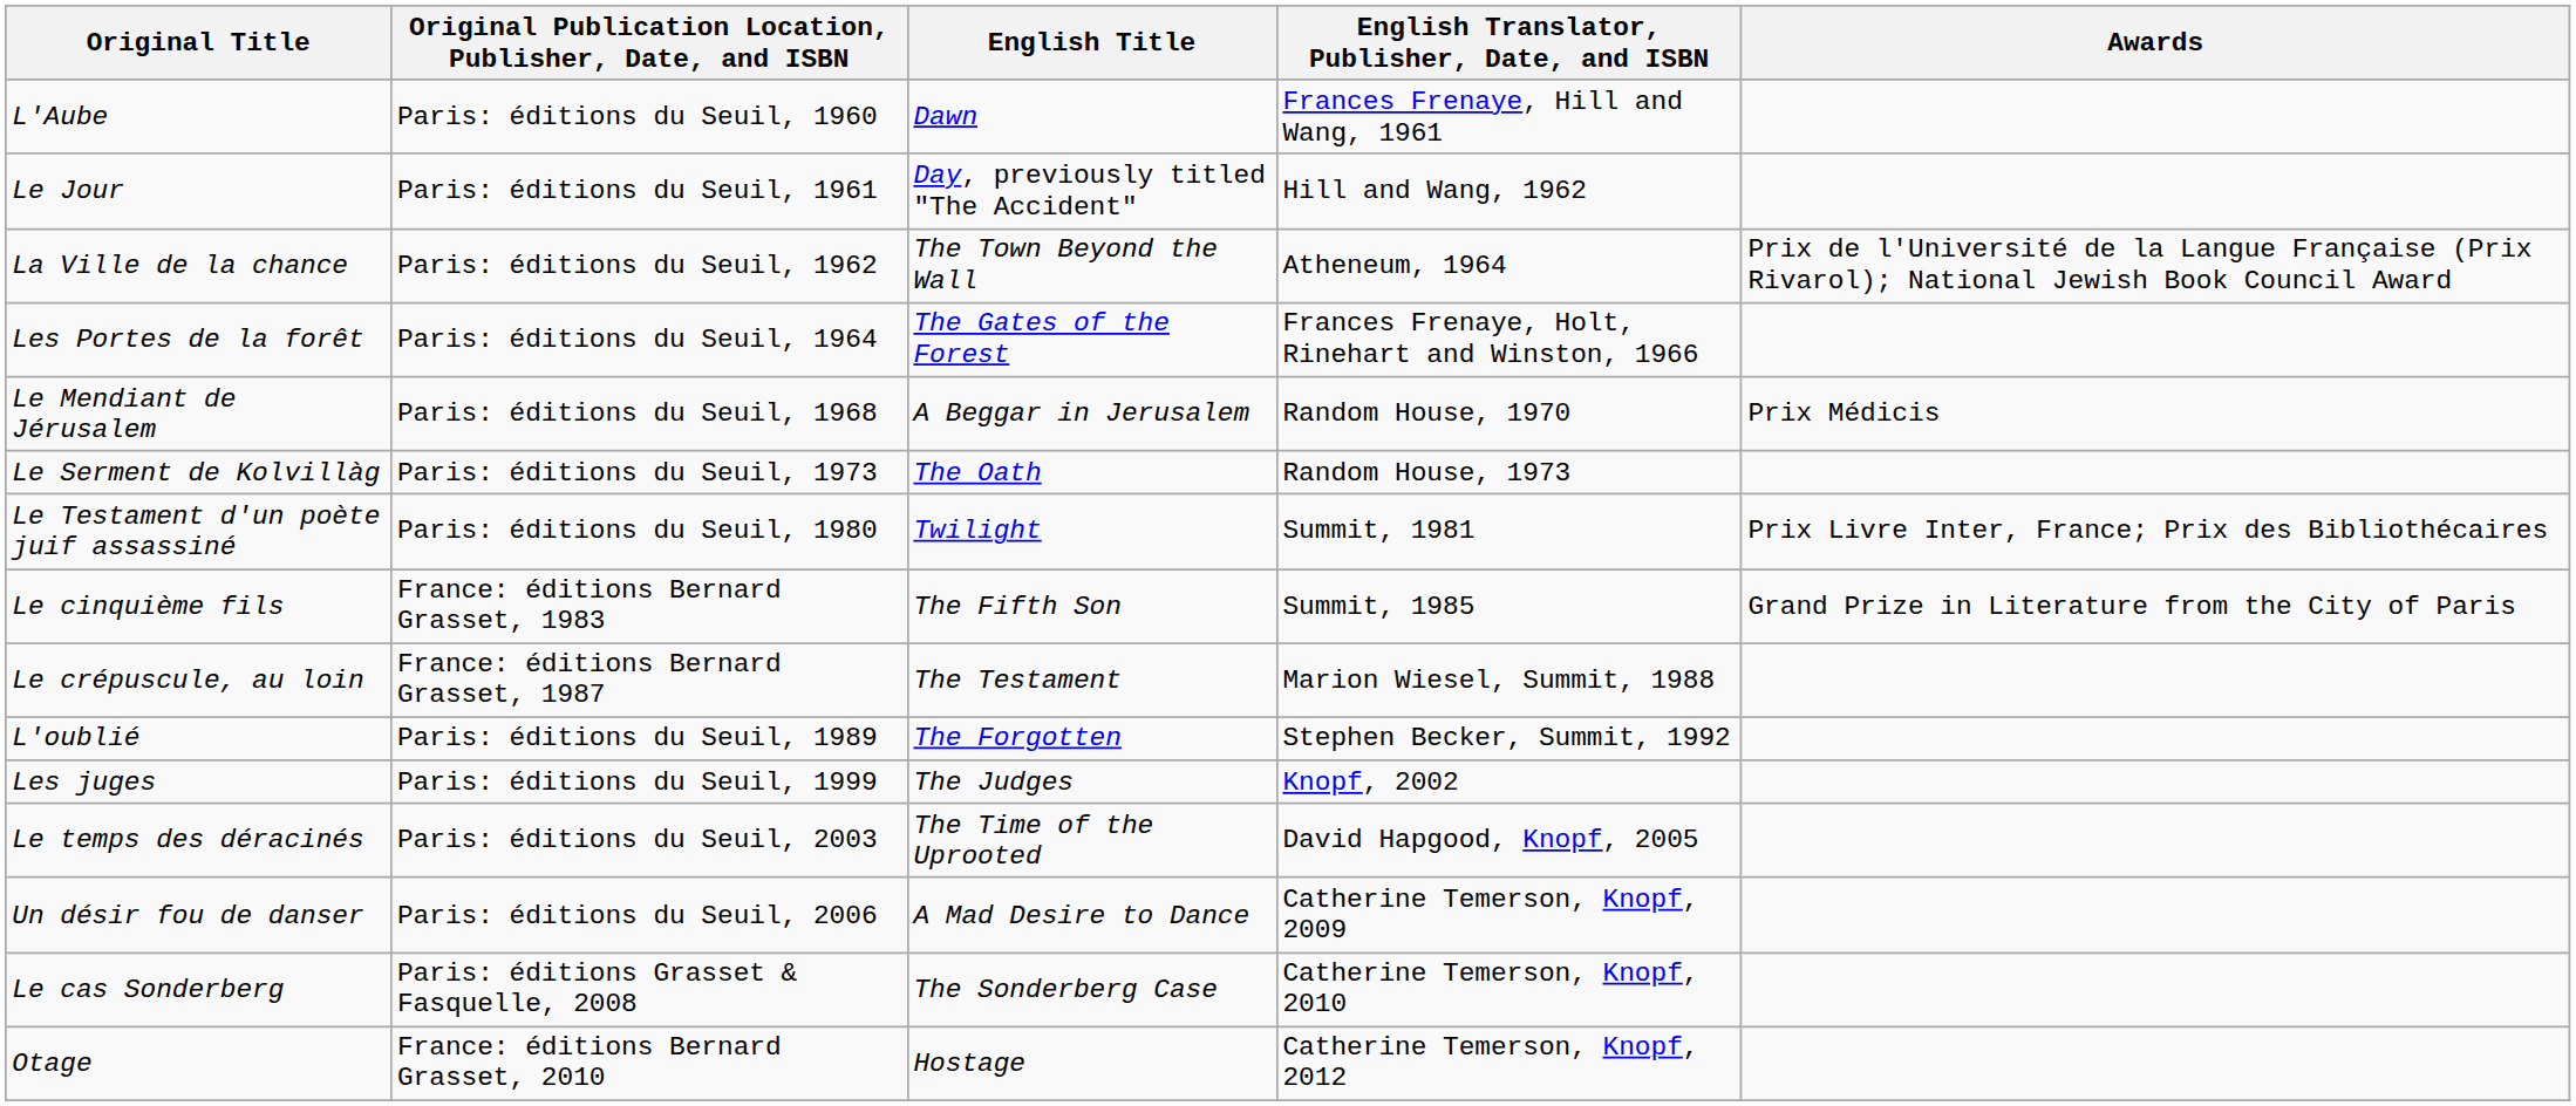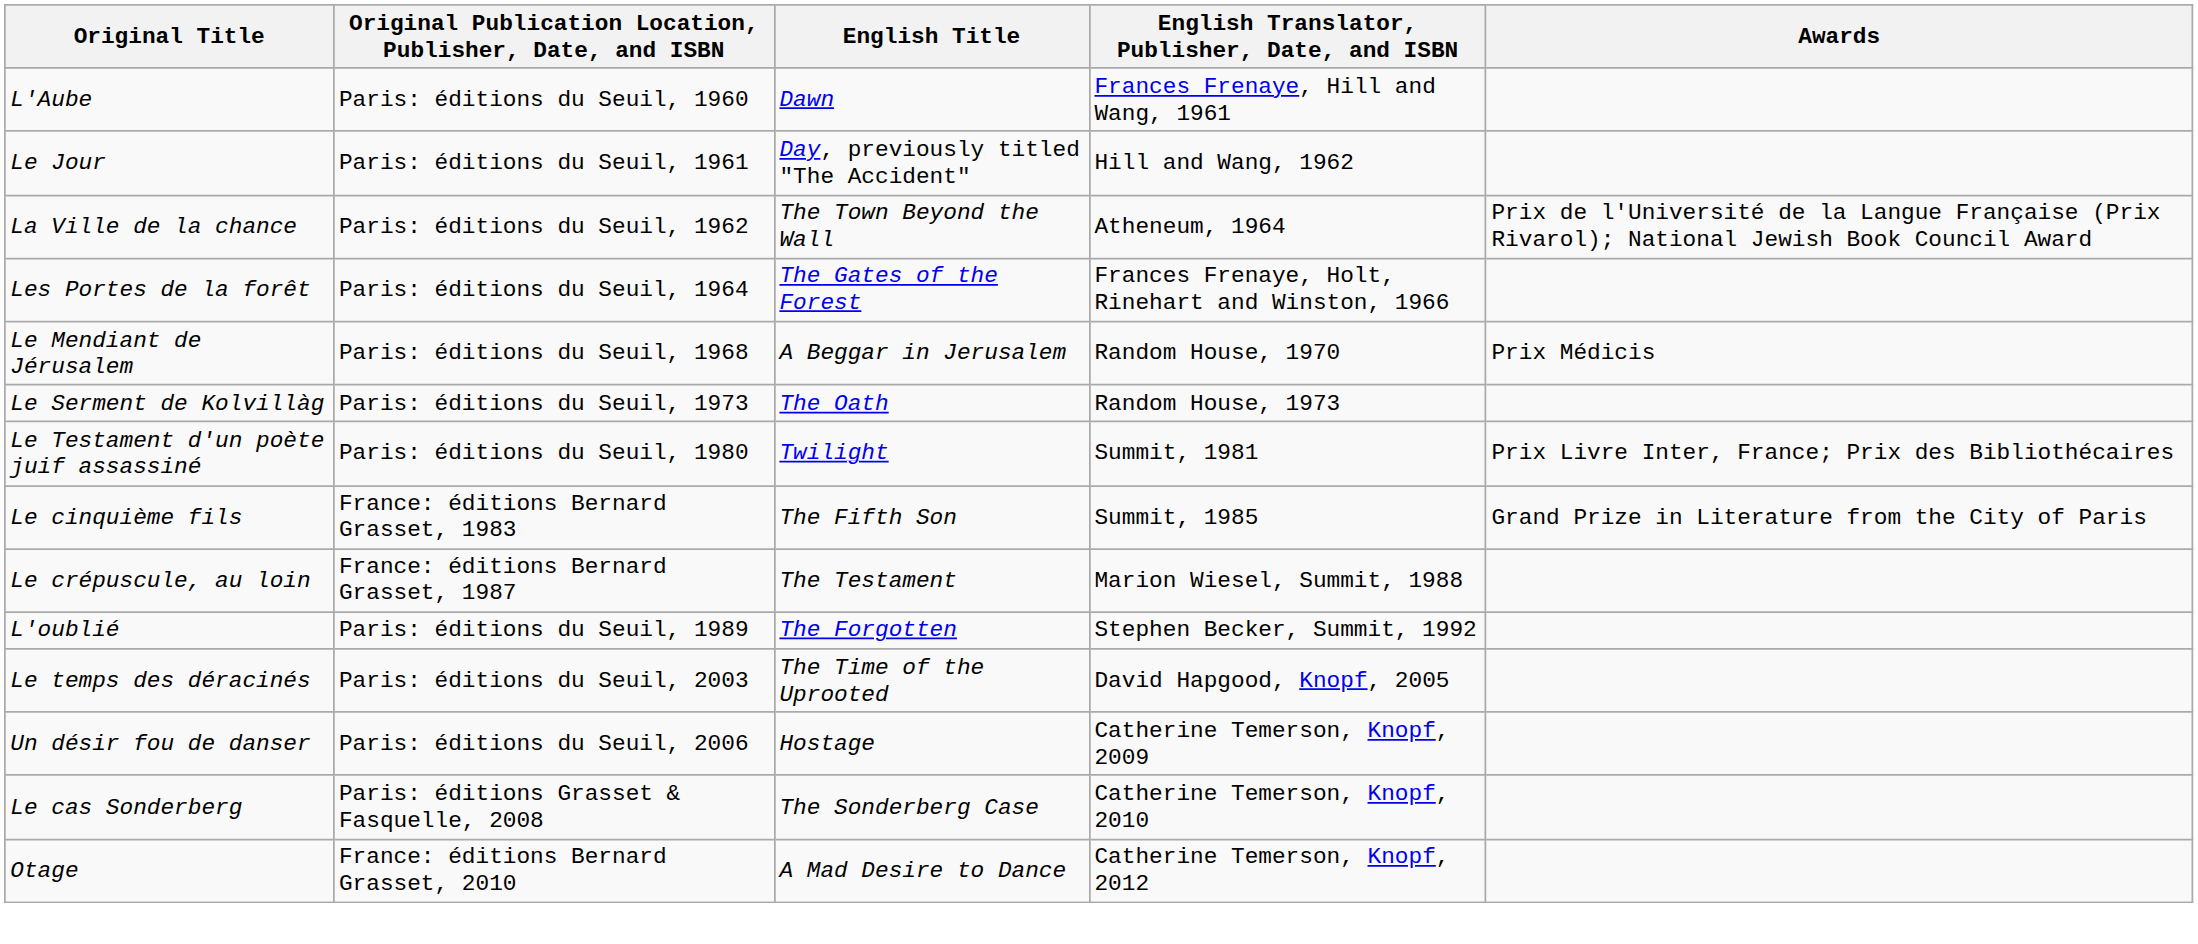- row: Les juges | Paris: éditions du Seuil, 1999 | The Judges | Knopf, 2002
Un désir fou de danser | English Title: A Mad Desire to Dance -> Hostage
Otage | English Title: Hostage -> A Mad Desire to Dance
